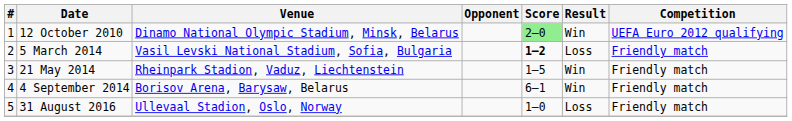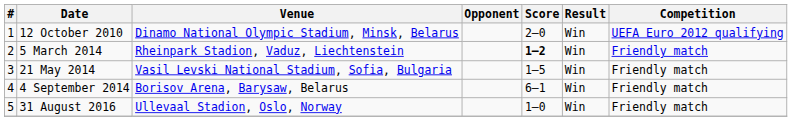12 October 2010 | Score: lightgreen background -> no background
5 March 2014 | Venue: Vasil Levski National Stadium, Sofia, Bulgaria -> Rheinpark Stadion, Vaduz, Liechtenstein
5 March 2014 | Result: Loss -> Win
21 May 2014 | Venue: Rheinpark Stadion, Vaduz, Liechtenstein -> Vasil Levski National Stadium, Sofia, Bulgaria
31 August 2016 | Result: Loss -> Win
